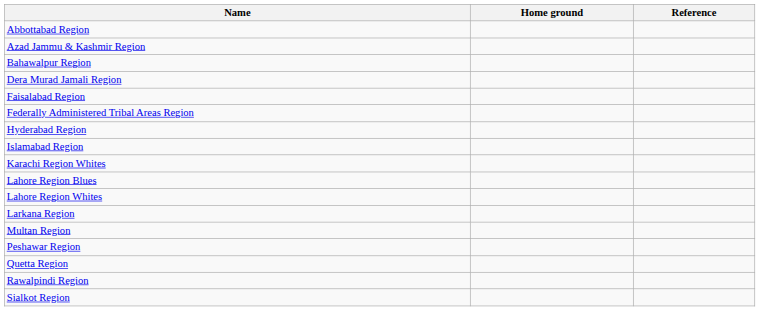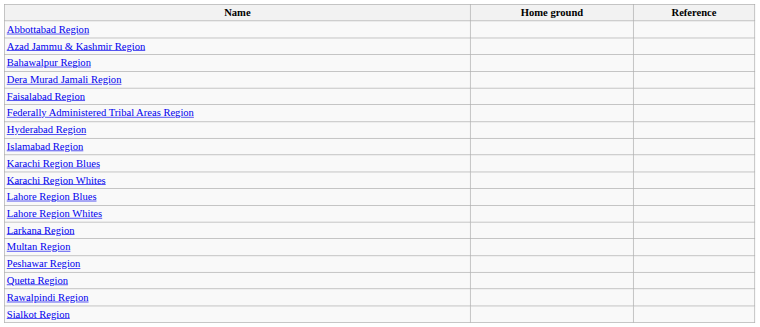+ row: Karachi Region Blues
